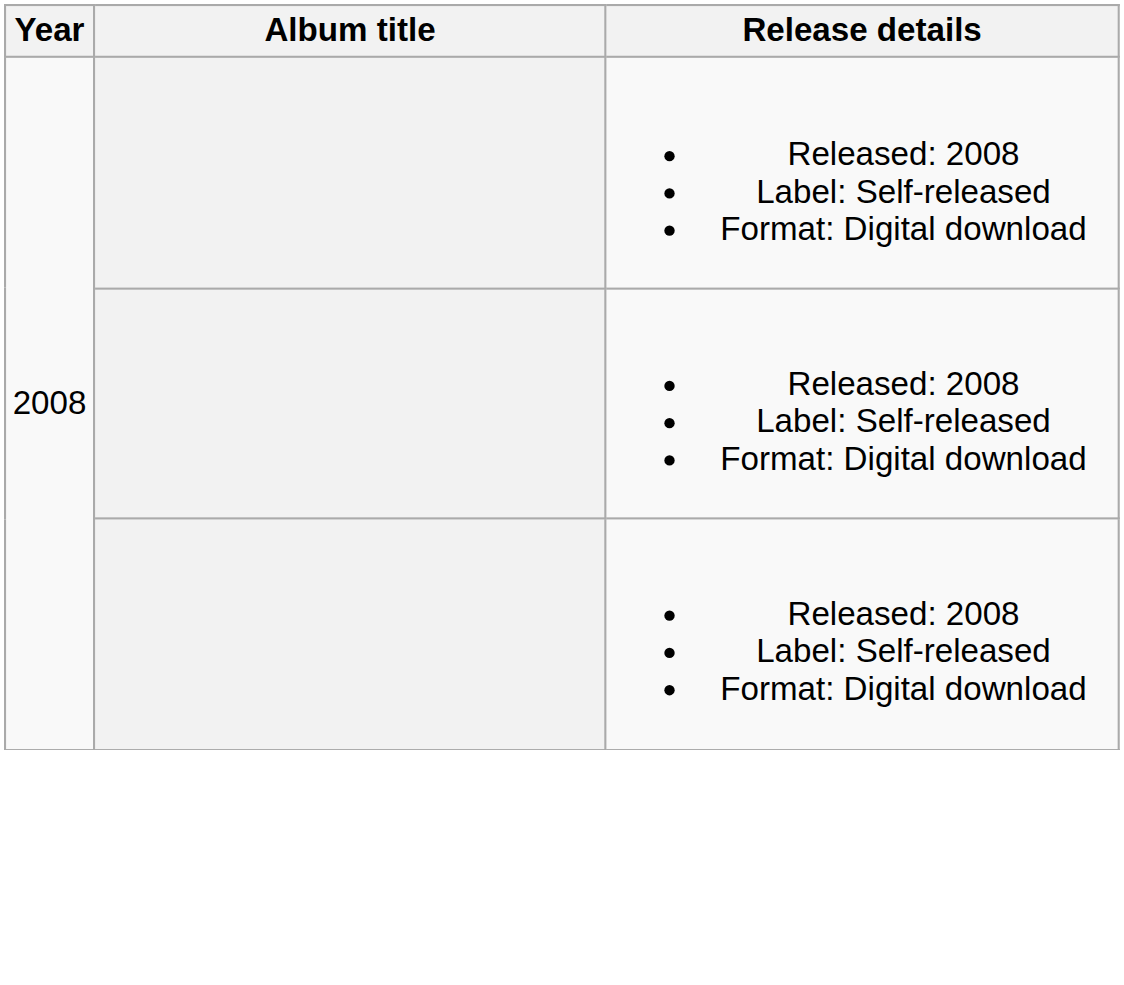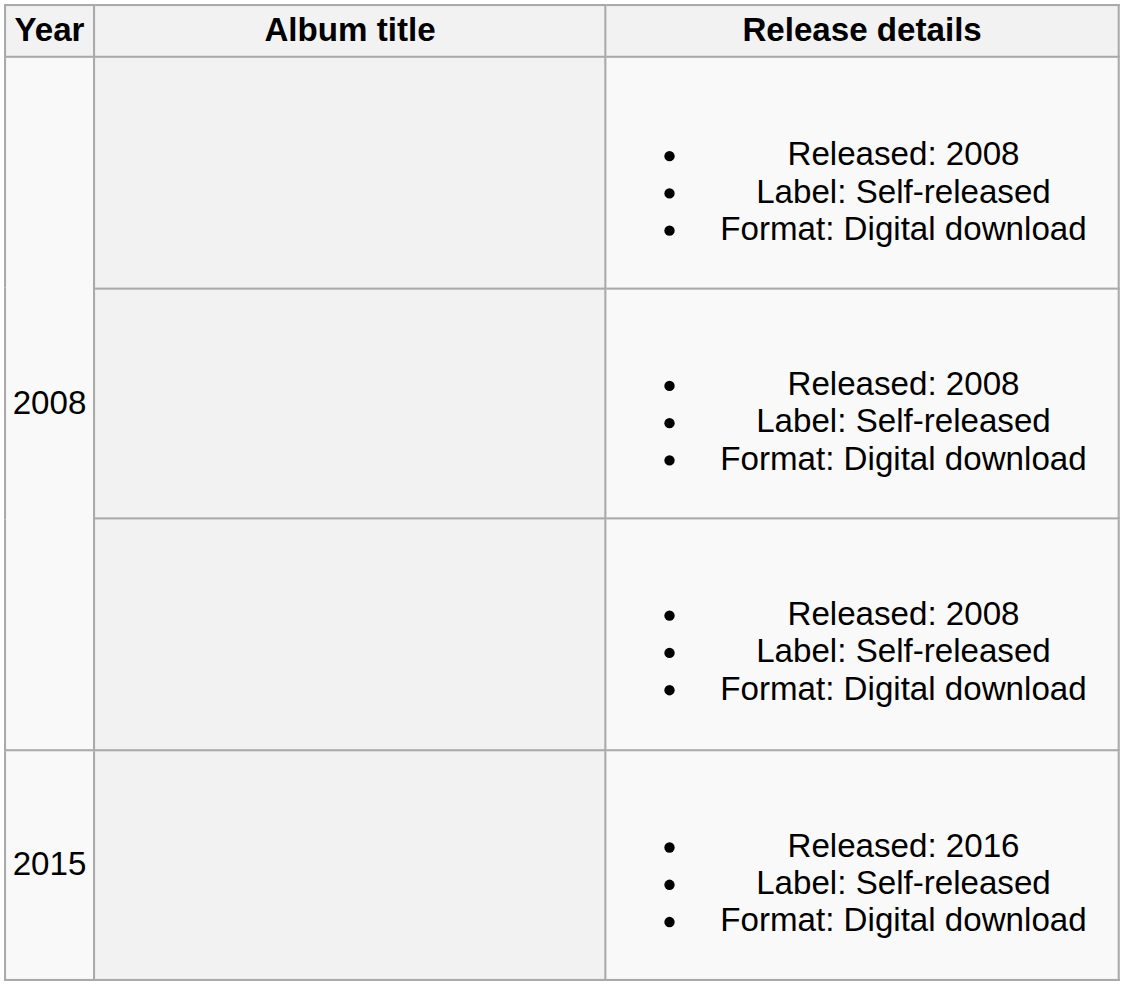+ row: 2015 | Released: 2016 Label: Self-released Format: Digital download
